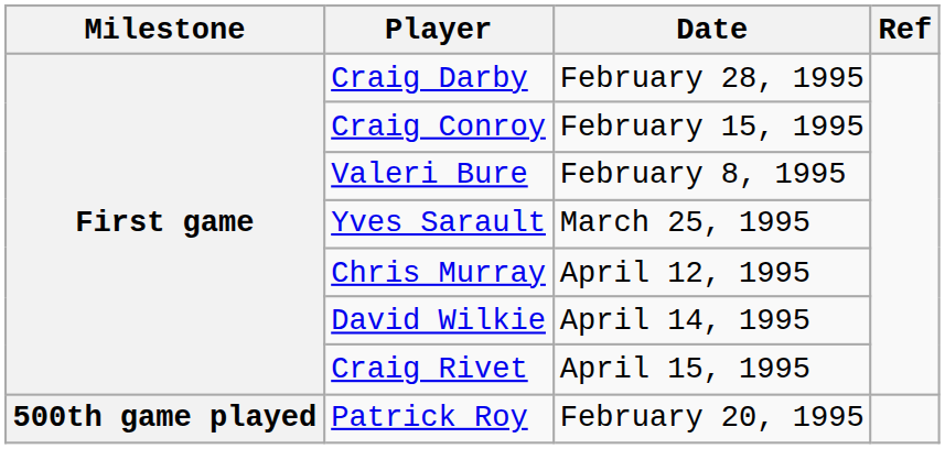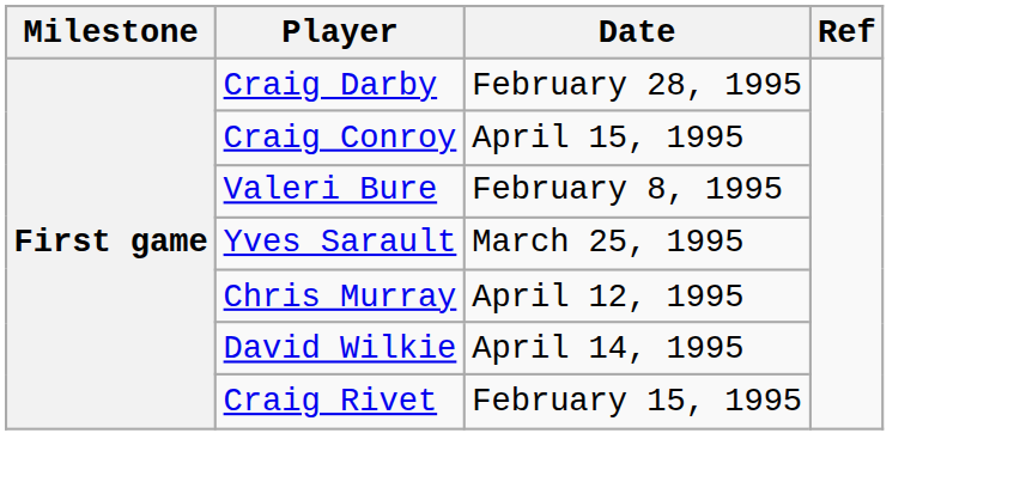Craig Conroy | Date: February 15, 1995 -> April 15, 1995
Craig Rivet | Date: April 15, 1995 -> February 15, 1995
- row: 500th game played | Patrick Roy | February 20, 1995
